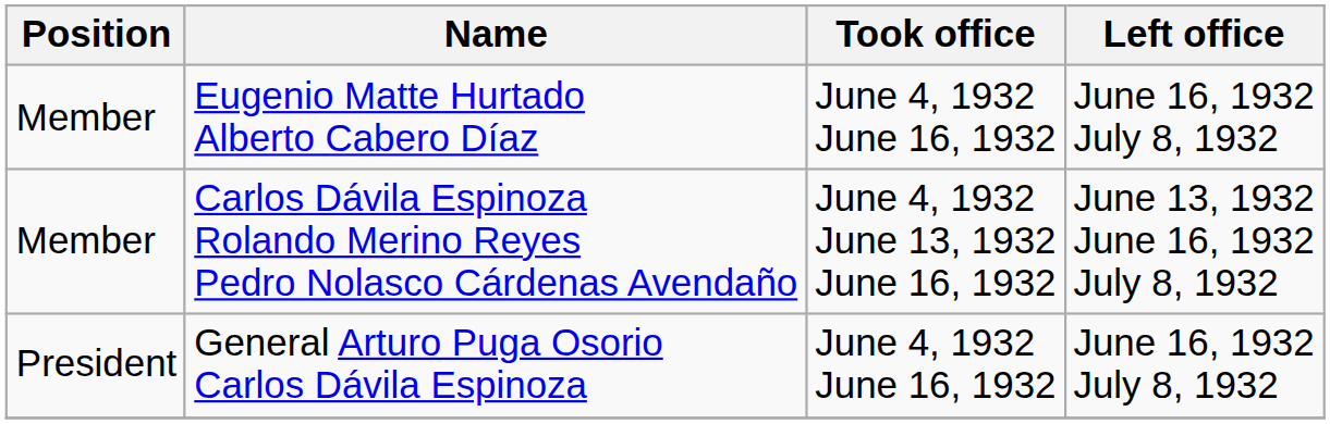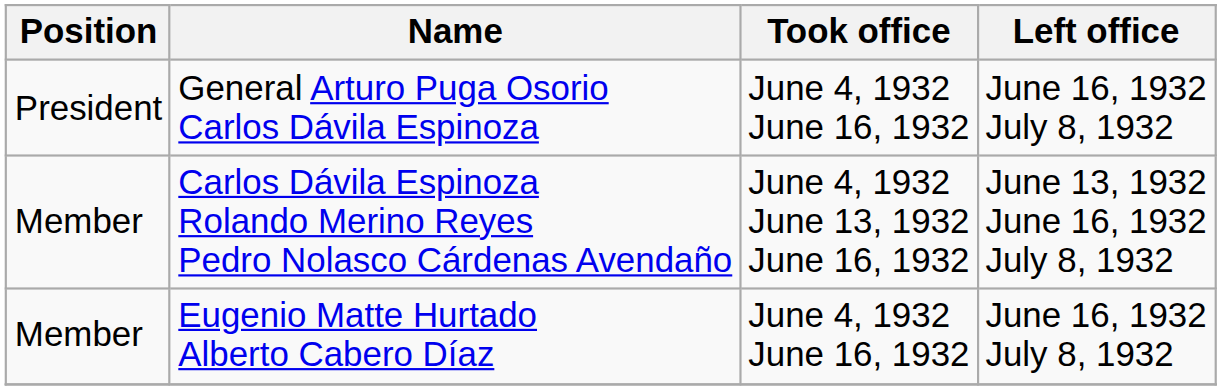rows swapped: General Arturo Puga Osorio Carlos Dávila Espinoza <-> Eugenio Matte Hurtado Alberto Cabero Díaz
